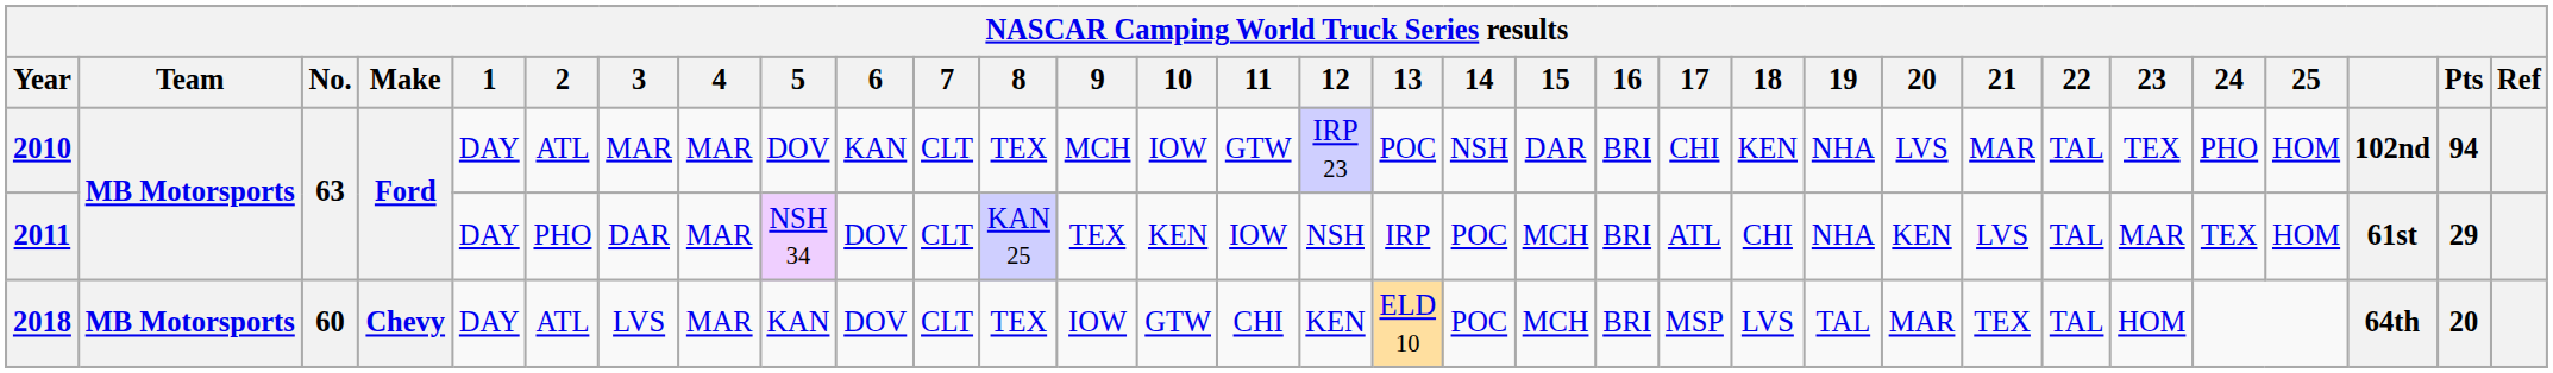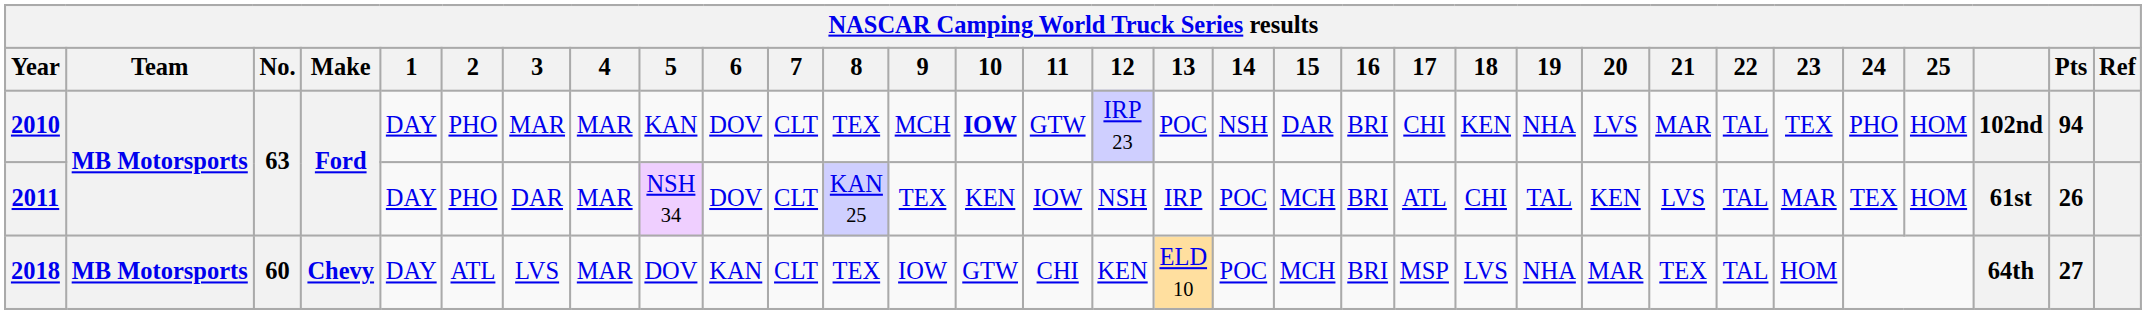2010 | 2: ATL -> PHO
2010 | 5: DOV -> KAN
2010 | 6: KAN -> DOV
2010 | 10: normal -> bold
2011 | 19: NHA -> TAL
2011 | Pts: 29 -> 26
2018 | 5: KAN -> DOV
2018 | 6: DOV -> KAN
2018 | 19: TAL -> NHA
2018 | Pts: 20 -> 27
